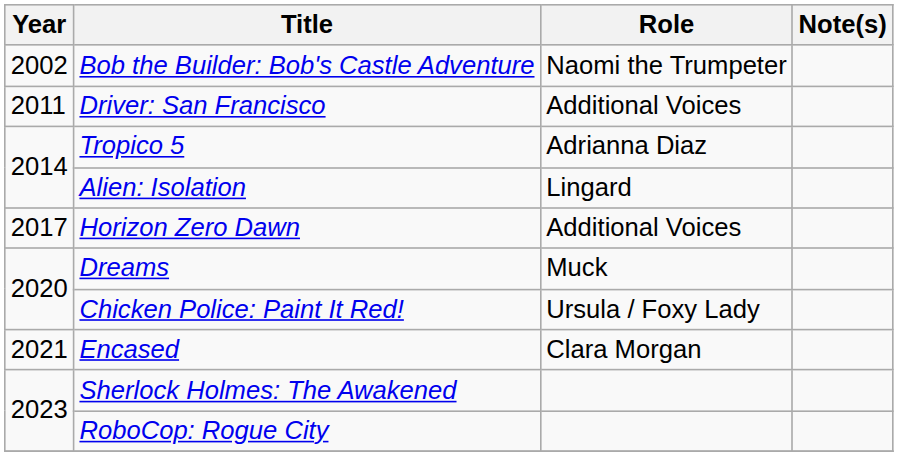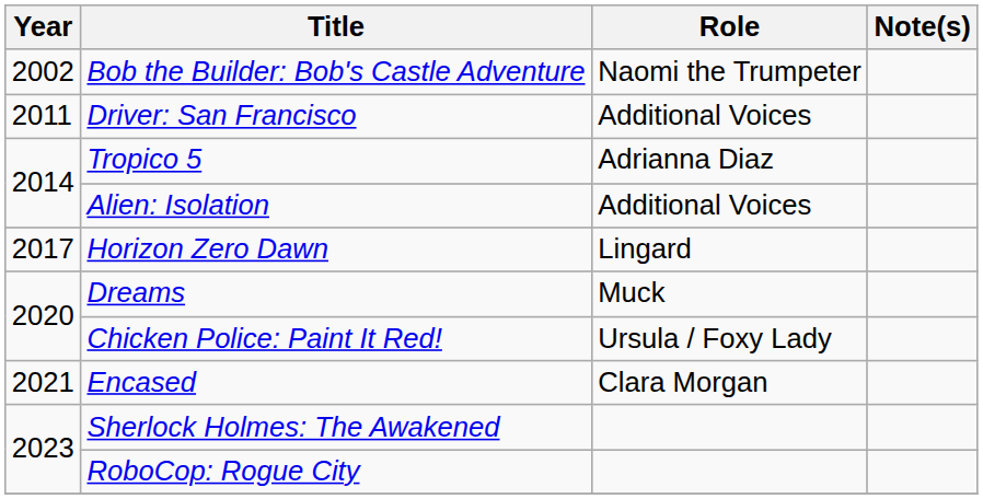Alien: Isolation | Role: Lingard -> Additional Voices
Horizon Zero Dawn | Role: Additional Voices -> Lingard
